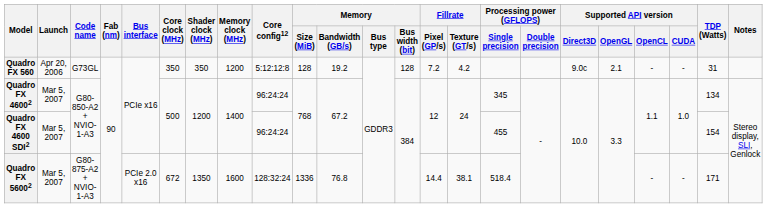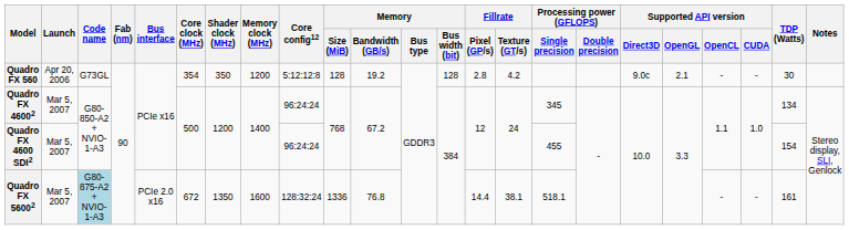Quadro FX 560 | Core clock (MHz): 350 -> 354
Quadro FX 560 | Fillrate / Pixel (GP/s): 7.2 -> 2.8
Quadro FX 560 | TDP (Watts): 31 -> 30
Quadro FX 56002 | Code name: no background -> lightblue background
Quadro FX 56002 | Processing power (GFLOPS) / Single precision: 518.4 -> 518.1
Quadro FX 56002 | TDP (Watts): 171 -> 161
